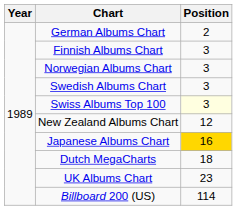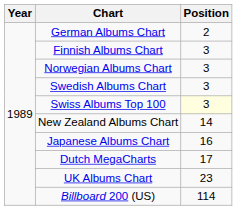New Zealand Albums Chart | Position: 12 -> 14
Japanese Albums Chart | Position: gold background -> no background
Dutch MegaCharts | Position: 18 -> 17
